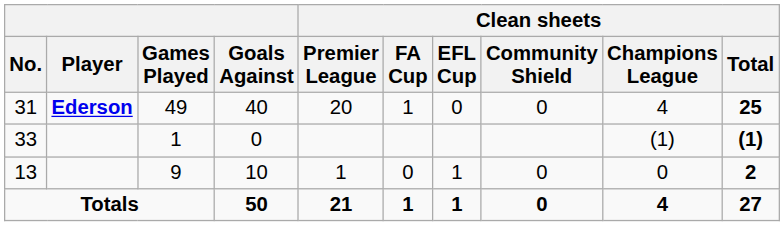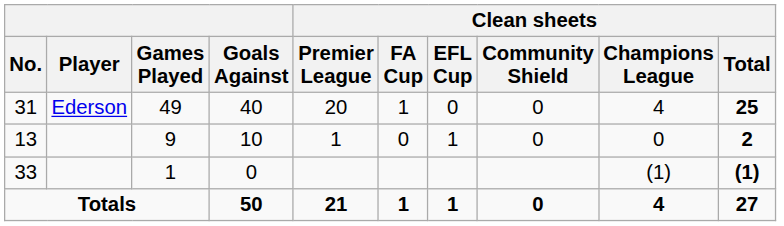31 | Player: bold -> normal
rows swapped: 13 <-> 33
